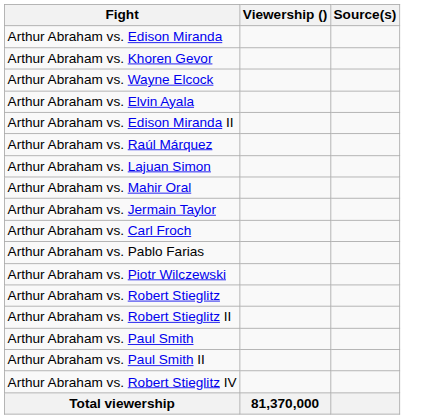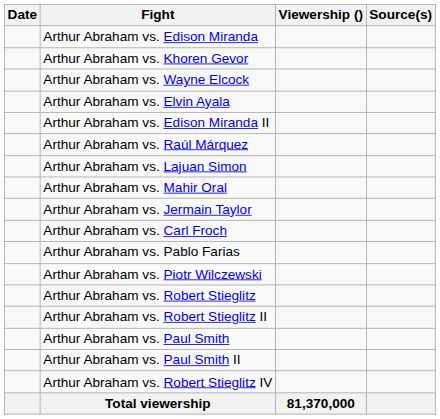+ column: Date
